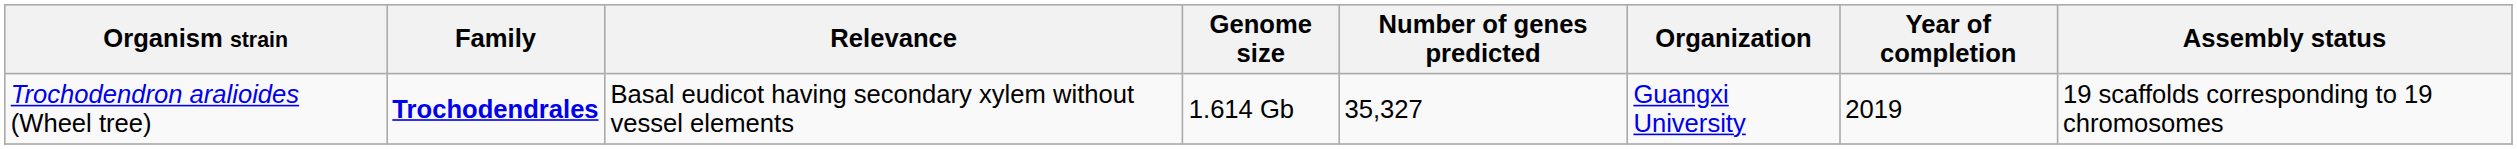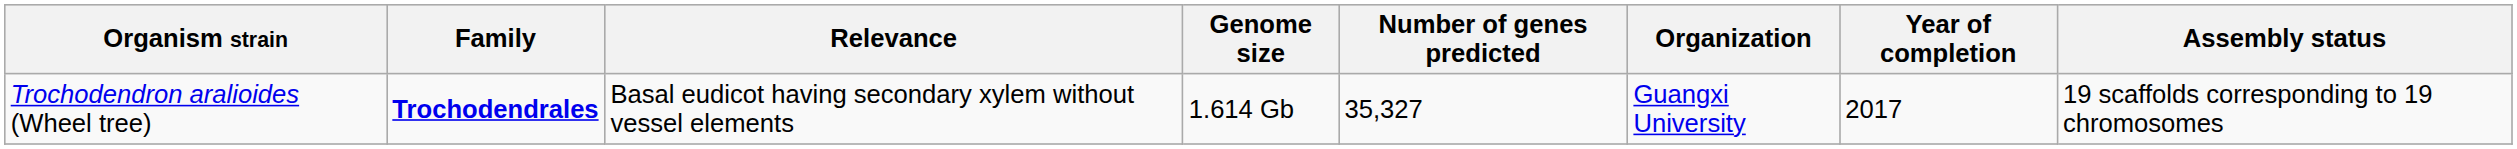Trochodendron aralioides (Wheel tree) | Year of completion: 2019 -> 2017
